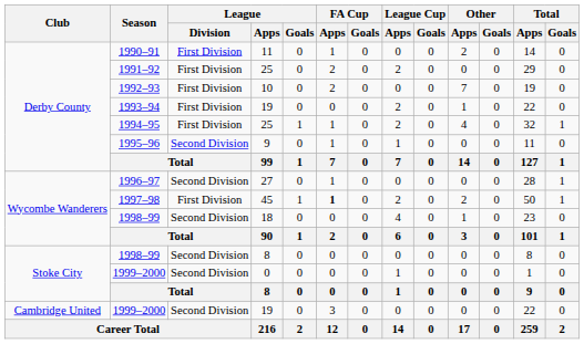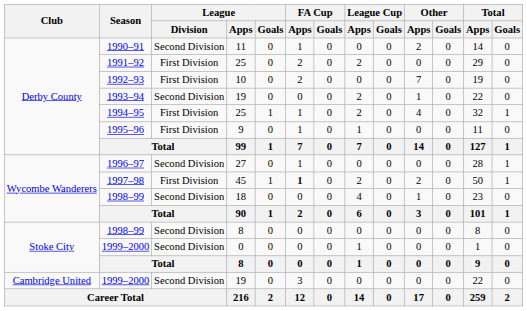1990–91 | League / Division: First Division -> Second Division
1993–94 | League / Division: First Division -> Second Division
1995–96 | League / Division: Second Division -> First Division
